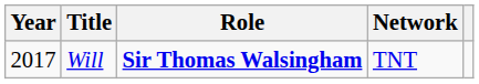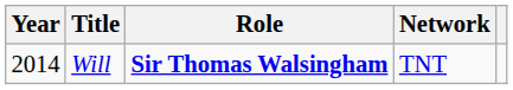Will | Year: 2017 -> 2014
